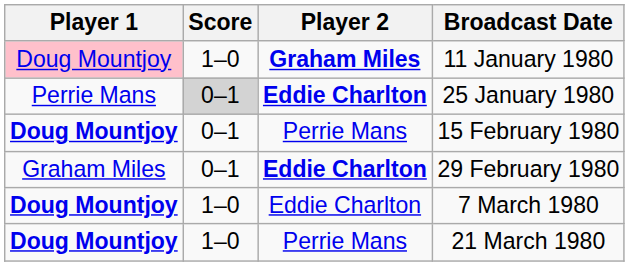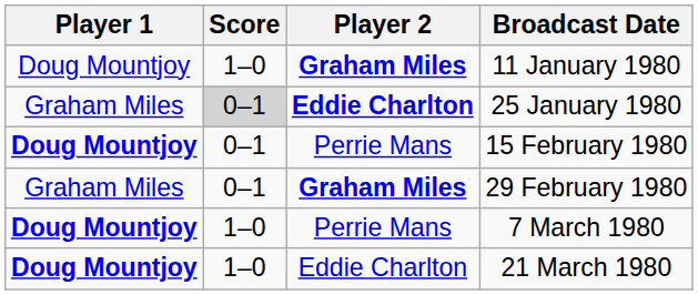11 January 1980 | Player 1: pink background -> no background
25 January 1980 | Player 1: Perrie Mans -> Graham Miles
29 February 1980 | Player 2: Eddie Charlton -> Graham Miles
7 March 1980 | Player 2: Eddie Charlton -> Perrie Mans
21 March 1980 | Player 2: Perrie Mans -> Eddie Charlton
